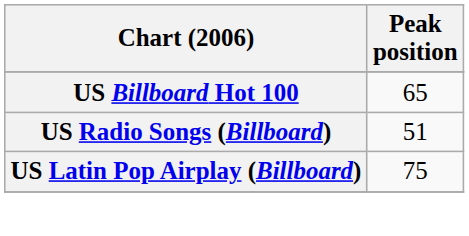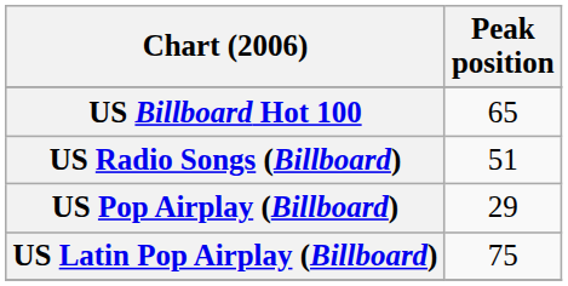+ row: US Pop Airplay (Billboard) | 29
